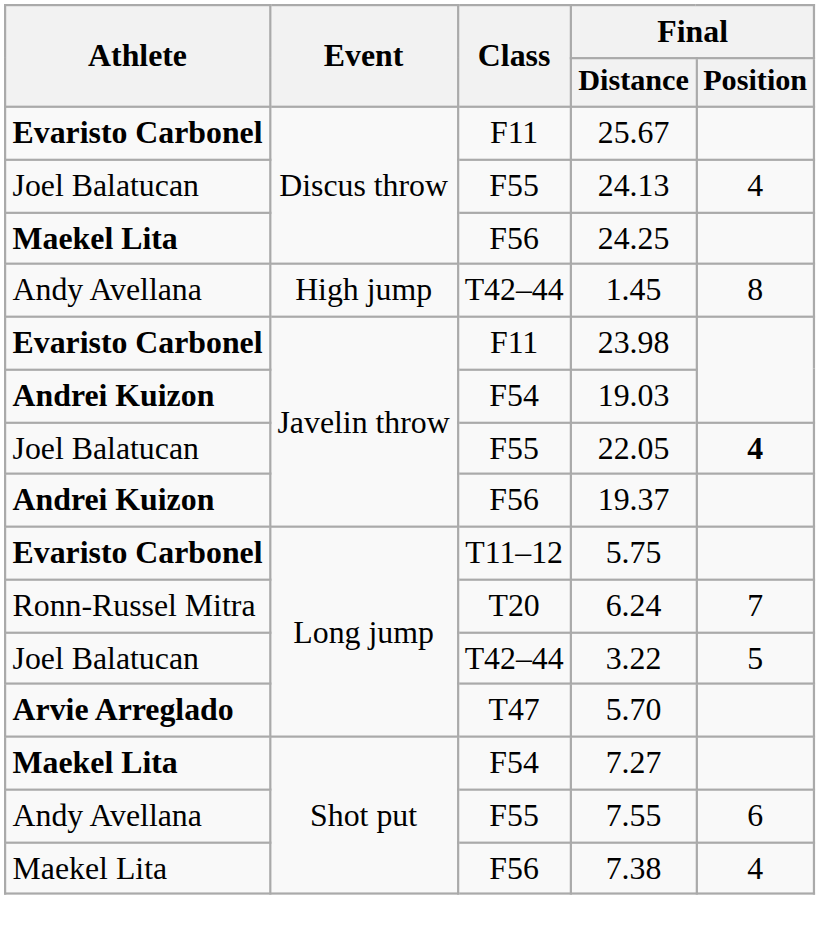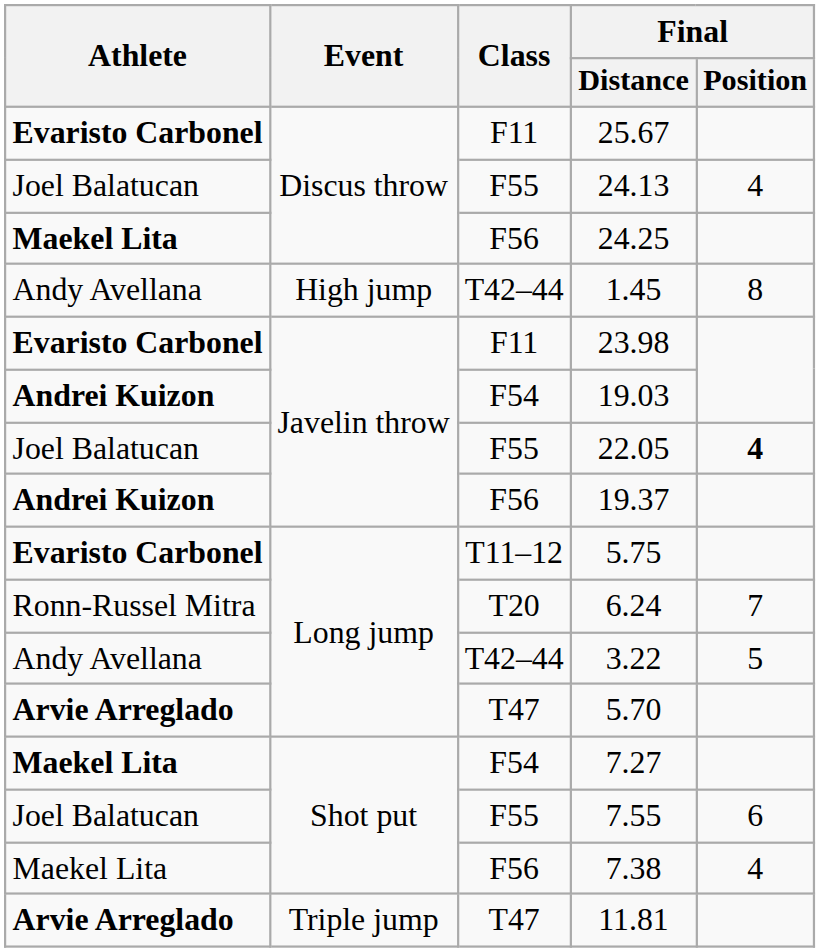3.22 | Athlete: Joel Balatucan -> Andy Avellana
7.55 | Athlete: Andy Avellana -> Joel Balatucan
+ row: Arvie Arreglado | Triple jump | T47 | 11.81
